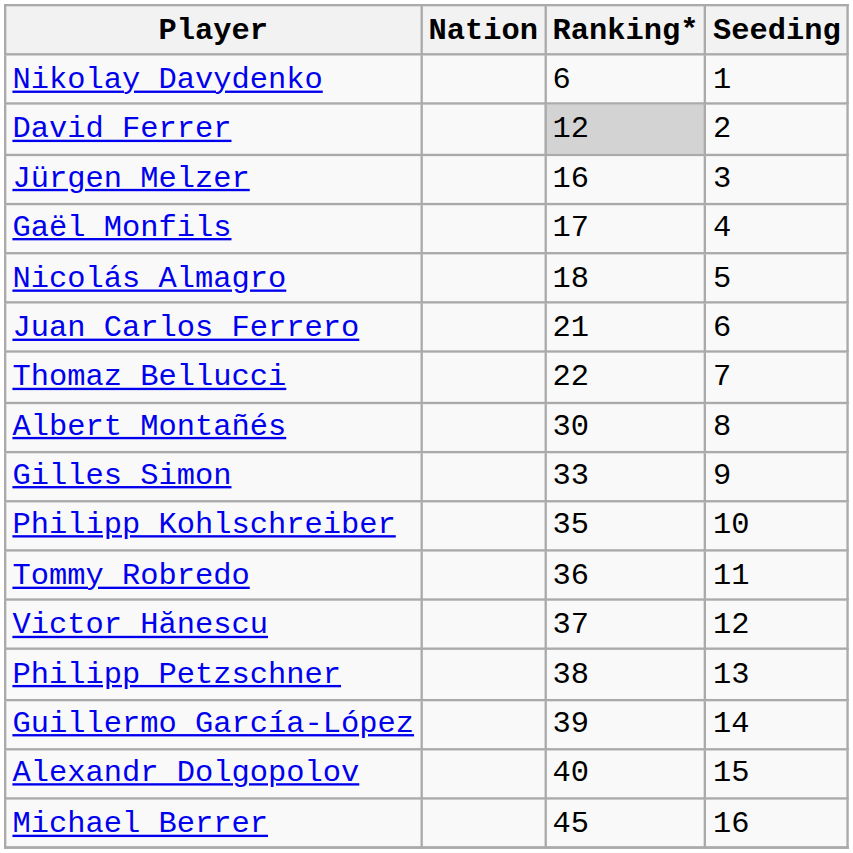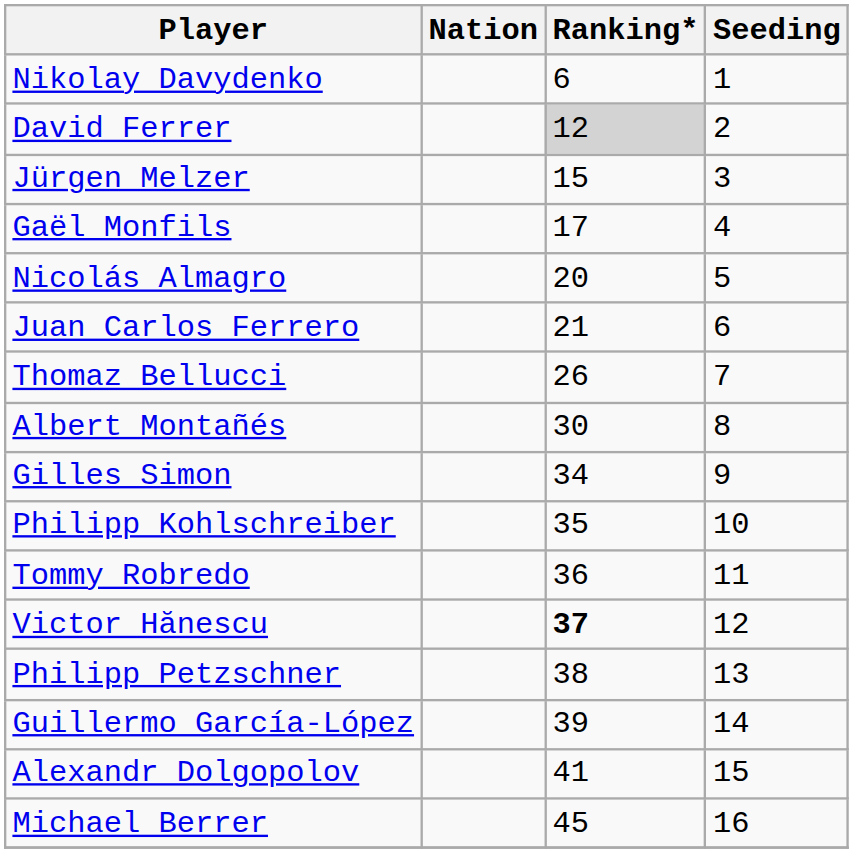Jürgen Melzer | Ranking*: 16 -> 15
Nicolás Almagro | Ranking*: 18 -> 20
Thomaz Bellucci | Ranking*: 22 -> 26
Gilles Simon | Ranking*: 33 -> 34
Victor Hănescu | Ranking*: normal -> bold
Alexandr Dolgopolov | Ranking*: 40 -> 41
